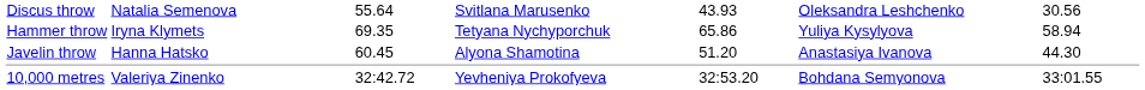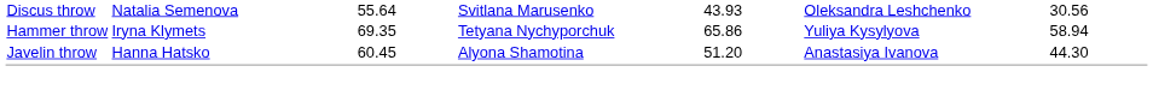- row: 10,000 metres | Valeriya Zinenko | 32:42.72 | Yevheniya Prokofyeva | 32:53.20 | Bohdana Semyonova | 33:01.55
